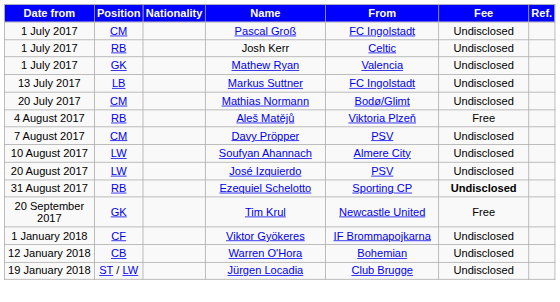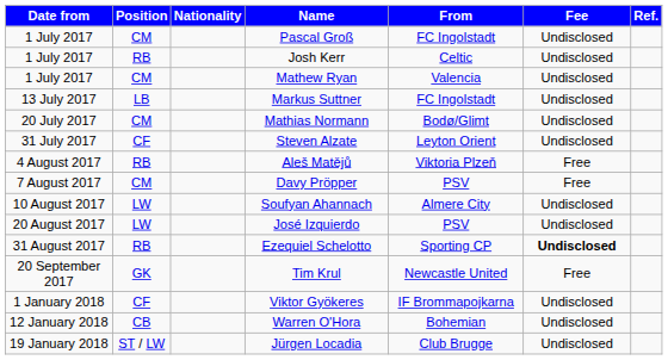Mathew Ryan | Position: GK -> CM
+ row: 31 July 2017 | CF | Steven Alzate | Leyton Orient | Undisclosed
Davy Pröpper | Fee: Undisclosed -> Free
